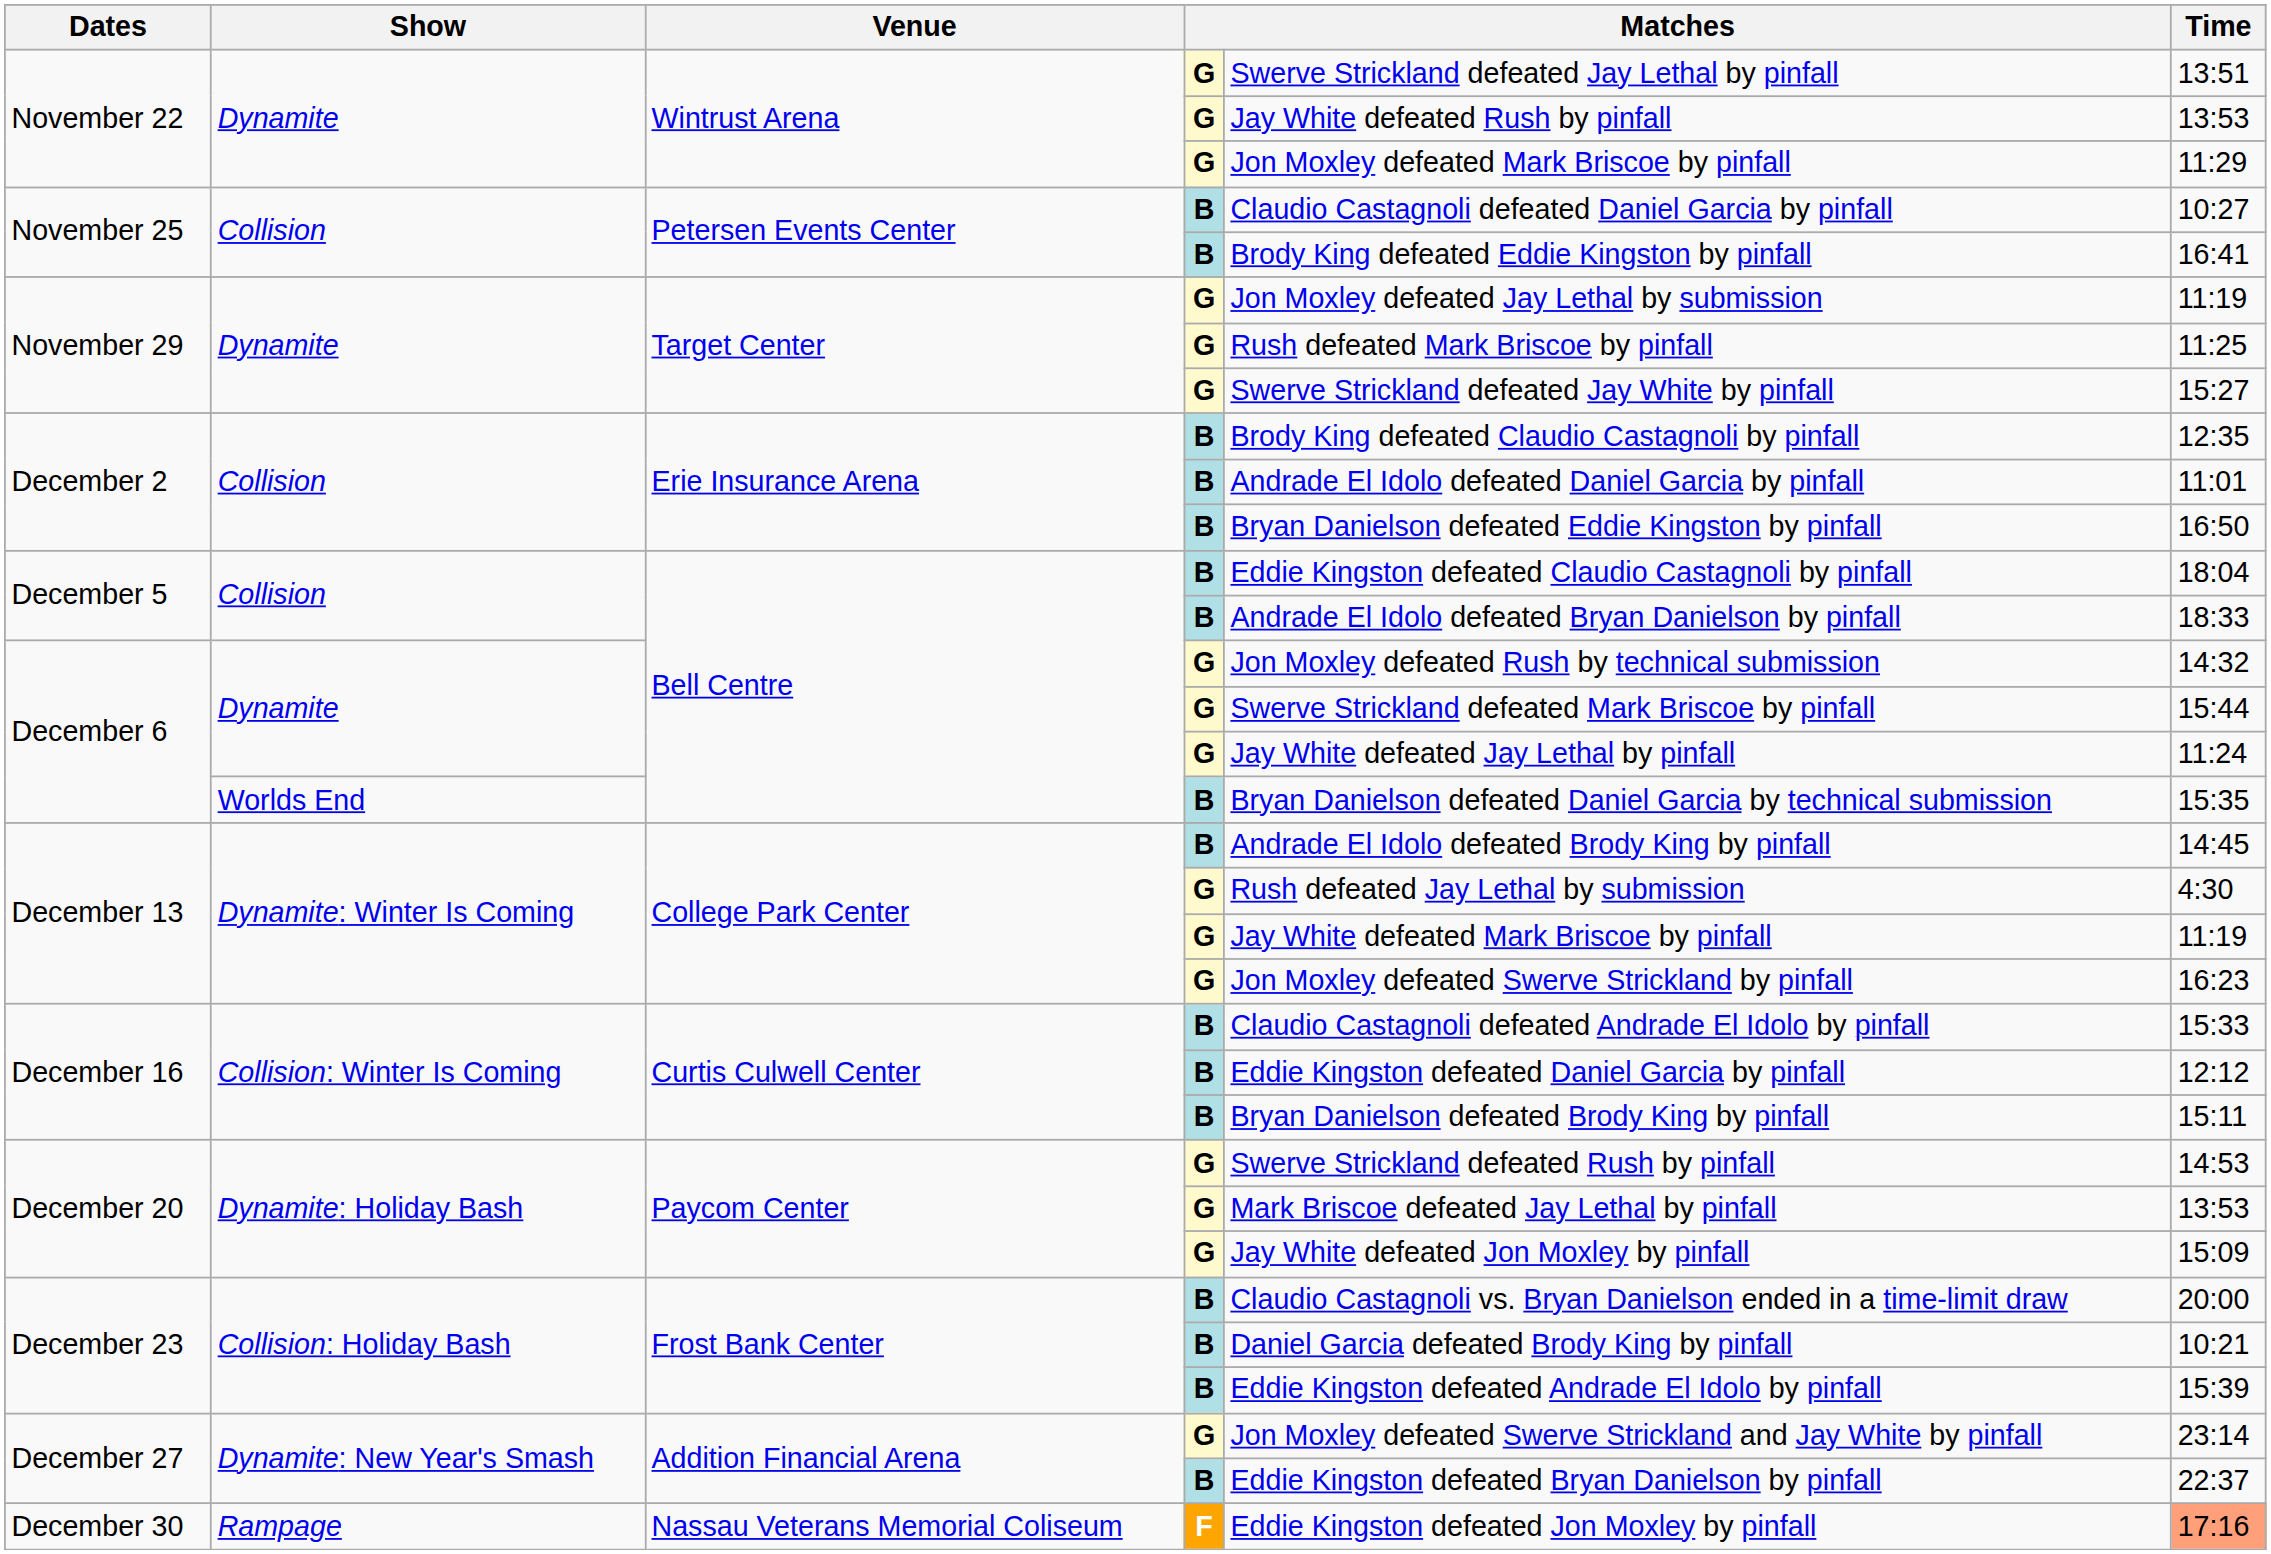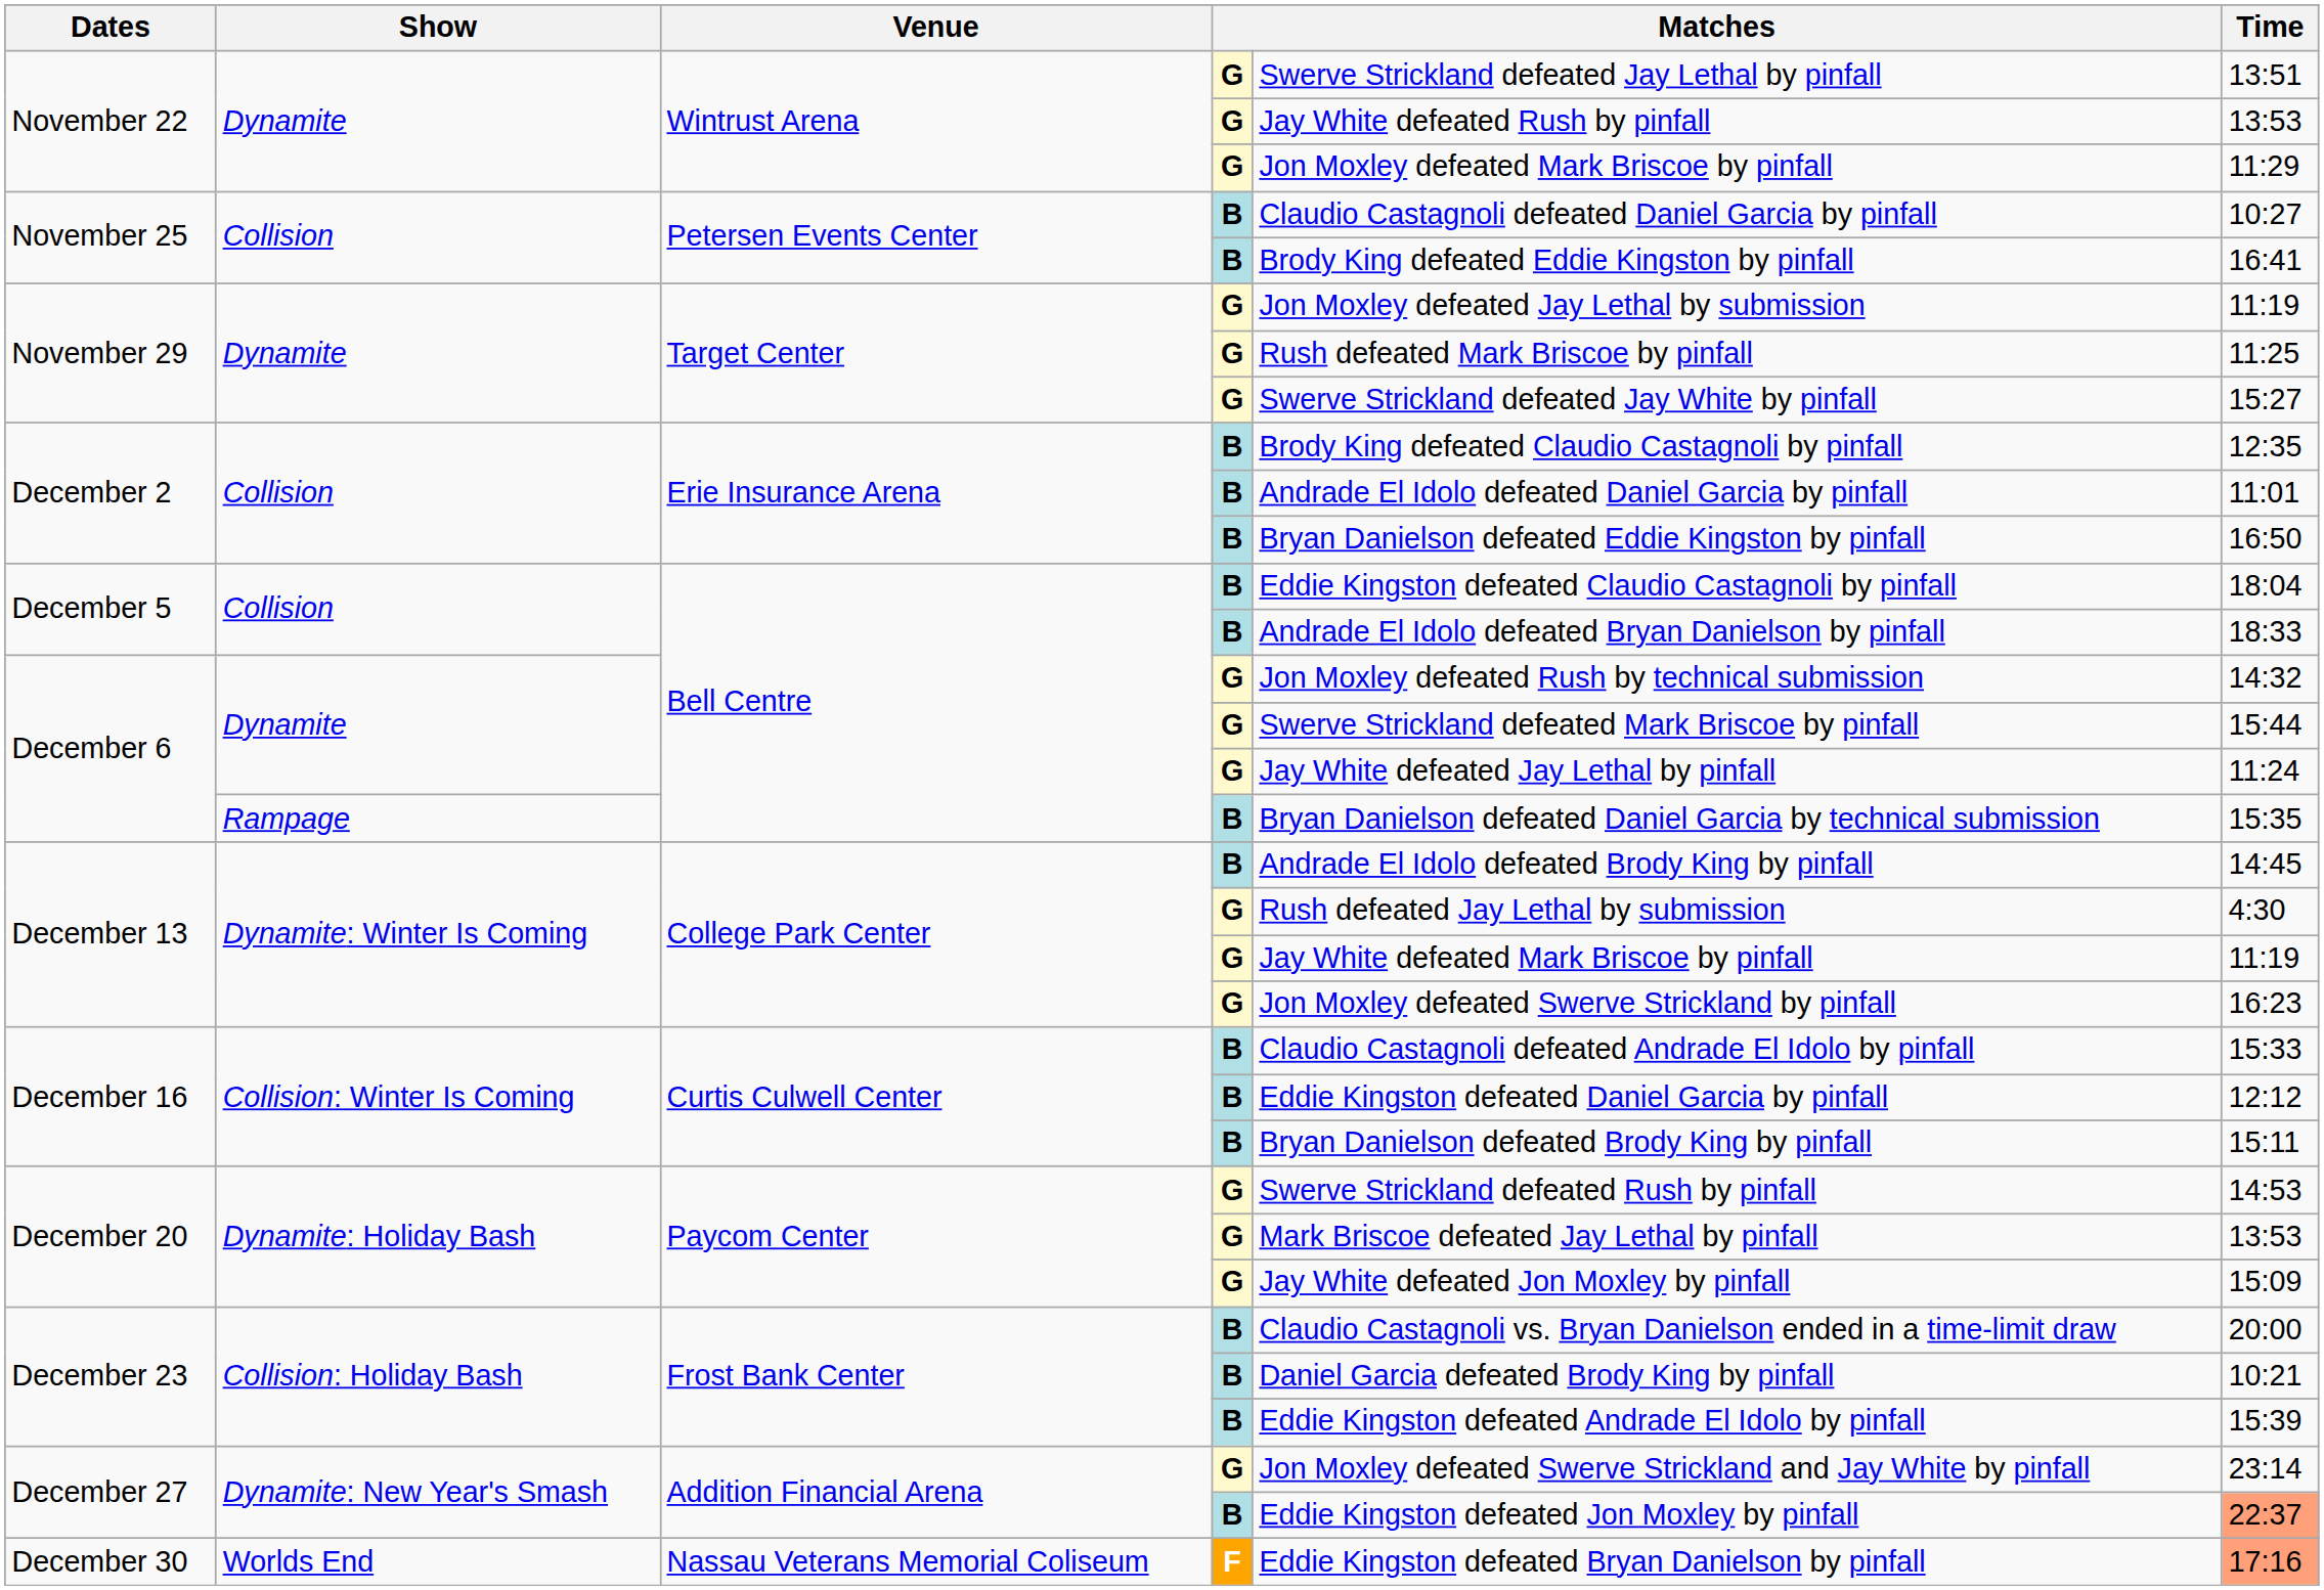December 6 / B | Show: Worlds End -> Rampage
December 27 / B | column 5: Eddie Kingston defeated Bryan Danielson by pinfall -> Eddie Kingston defeated Jon Moxley by pinfall
December 27 / B | Time: no background -> lightsalmon background
December 30 | Show: Rampage -> Worlds End
December 30 | column 5: Eddie Kingston defeated Jon Moxley by pinfall -> Eddie Kingston defeated Bryan Danielson by pinfall
